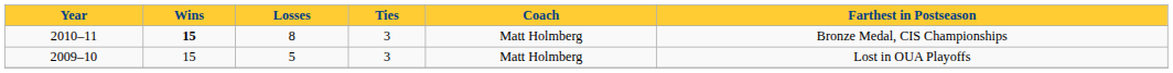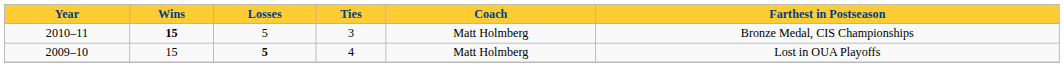2010–11 | Losses: 8 -> 5
2009–10 | Losses: normal -> bold
2009–10 | Ties: 3 -> 4
